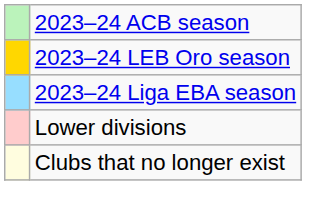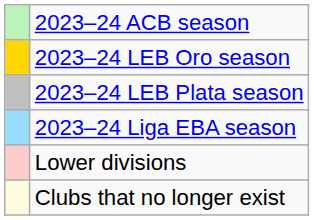+ row: 2023–24 LEB Plata season
